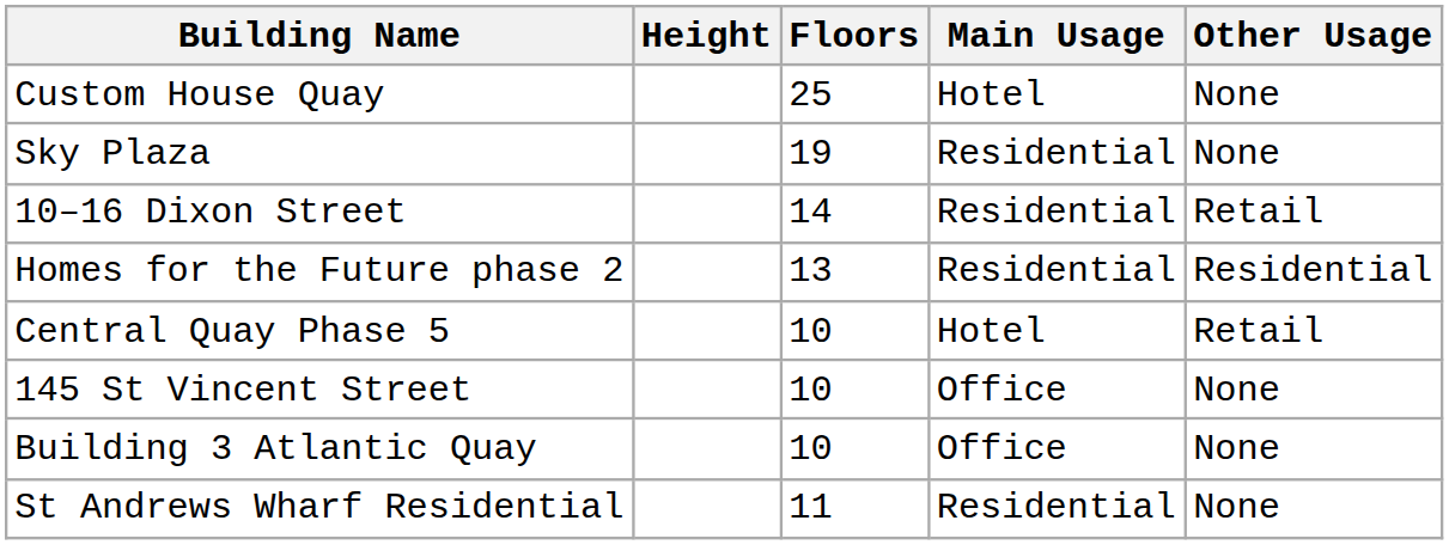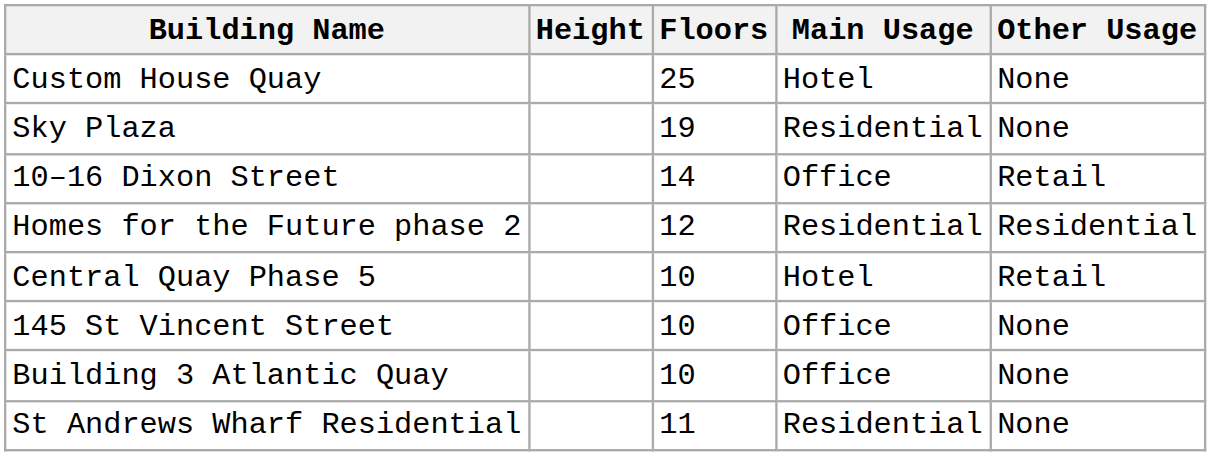10–16 Dixon Street | Main Usage: Residential -> Office
Homes for the Future phase 2 | Floors: 13 -> 12
